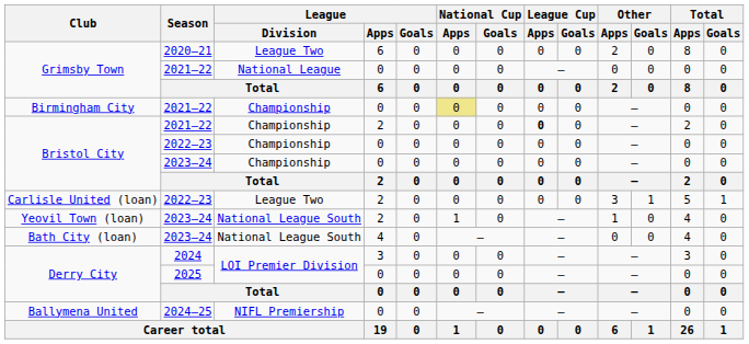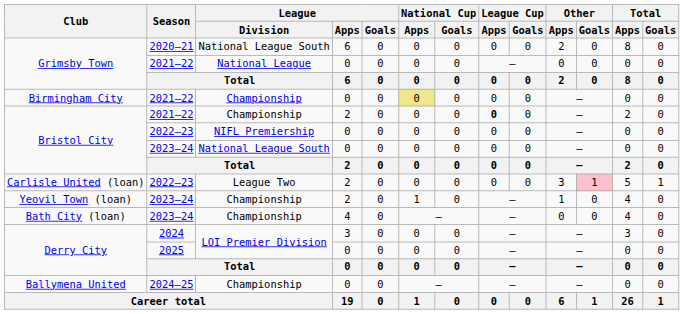Grimsby Town / 2020–21 | League / Division: League Two -> National League South
Bristol City / 2022–23 | League / Division: Championship -> NIFL Premiership
Bristol City / 2023–24 | League / Division: Championship -> National League South
Carlisle United (loan) | Other / Goals: no background -> pink background
Yeovil Town (loan) | League / Division: National League South -> Championship
Bath City (loan) | League / Division: National League South -> Championship
Ballymena United | League / Division: NIFL Premiership -> Championship
